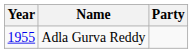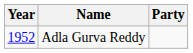Adla Gurva Reddy | Year: 1955 -> 1952
